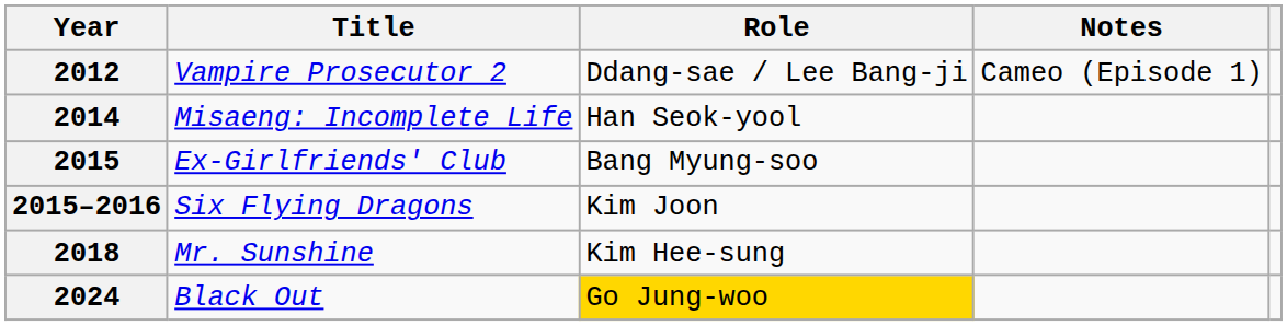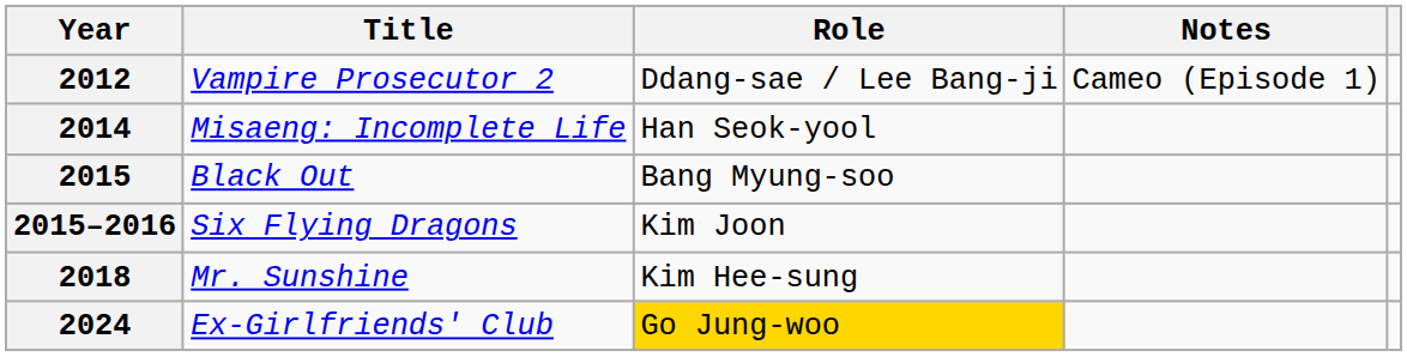2015 | Title: Ex-Girlfriends' Club -> Black Out
2024 | Title: Black Out -> Ex-Girlfriends' Club
